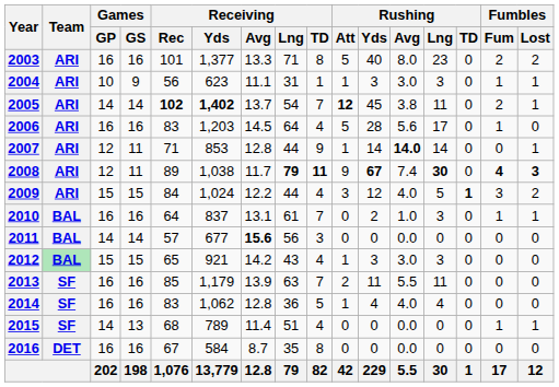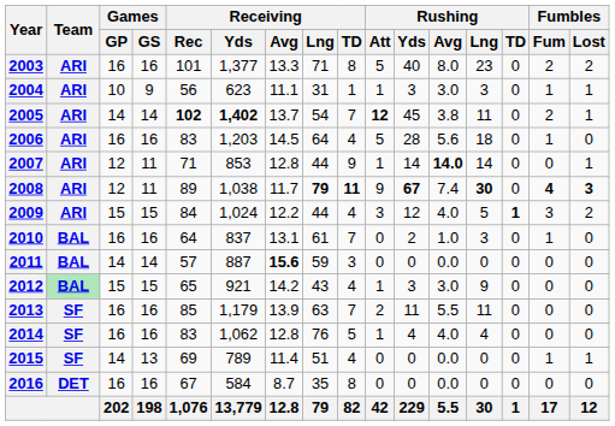2006 | Rushing / Lng: 17 -> 18
2010 | Fumbles / Lost: 1 -> 0
2011 | Receiving / Yds: 677 -> 887
2011 | Receiving / Lng: 56 -> 59
2012 | Rushing / Lng: 3 -> 9
2014 | Receiving / Lng: 36 -> 76
2015 | Receiving / Rec: 68 -> 69
